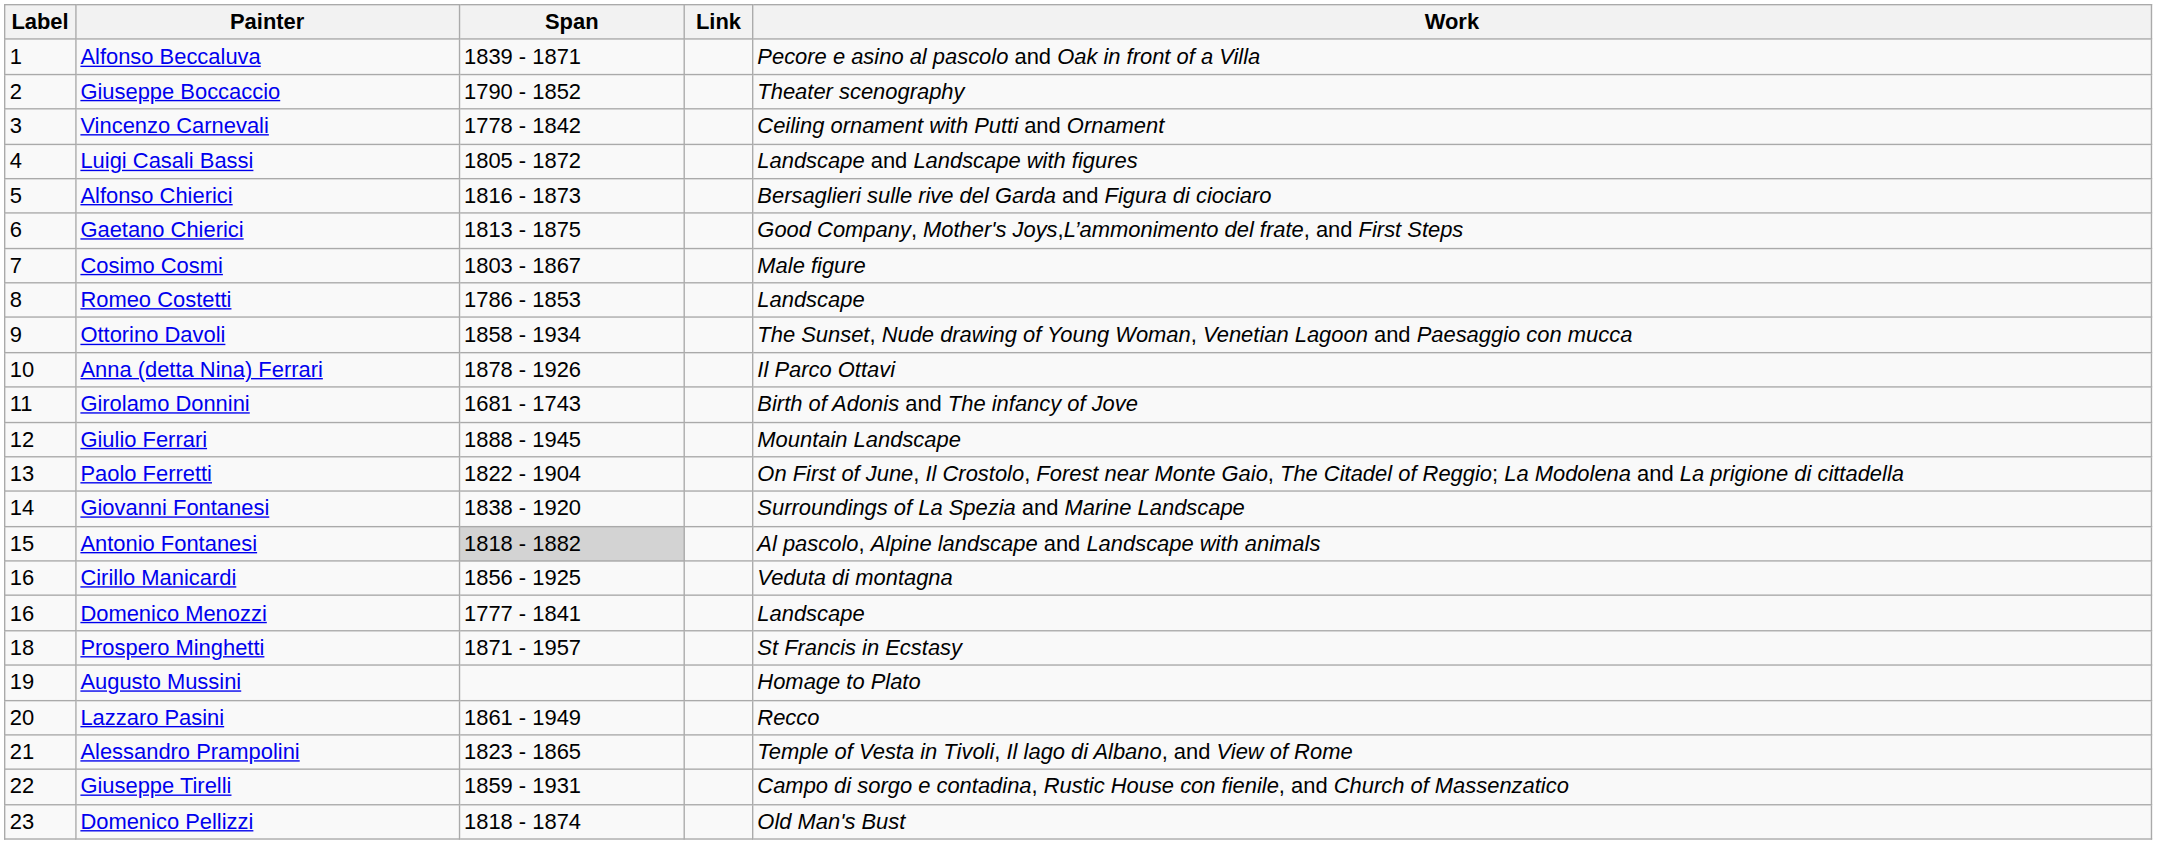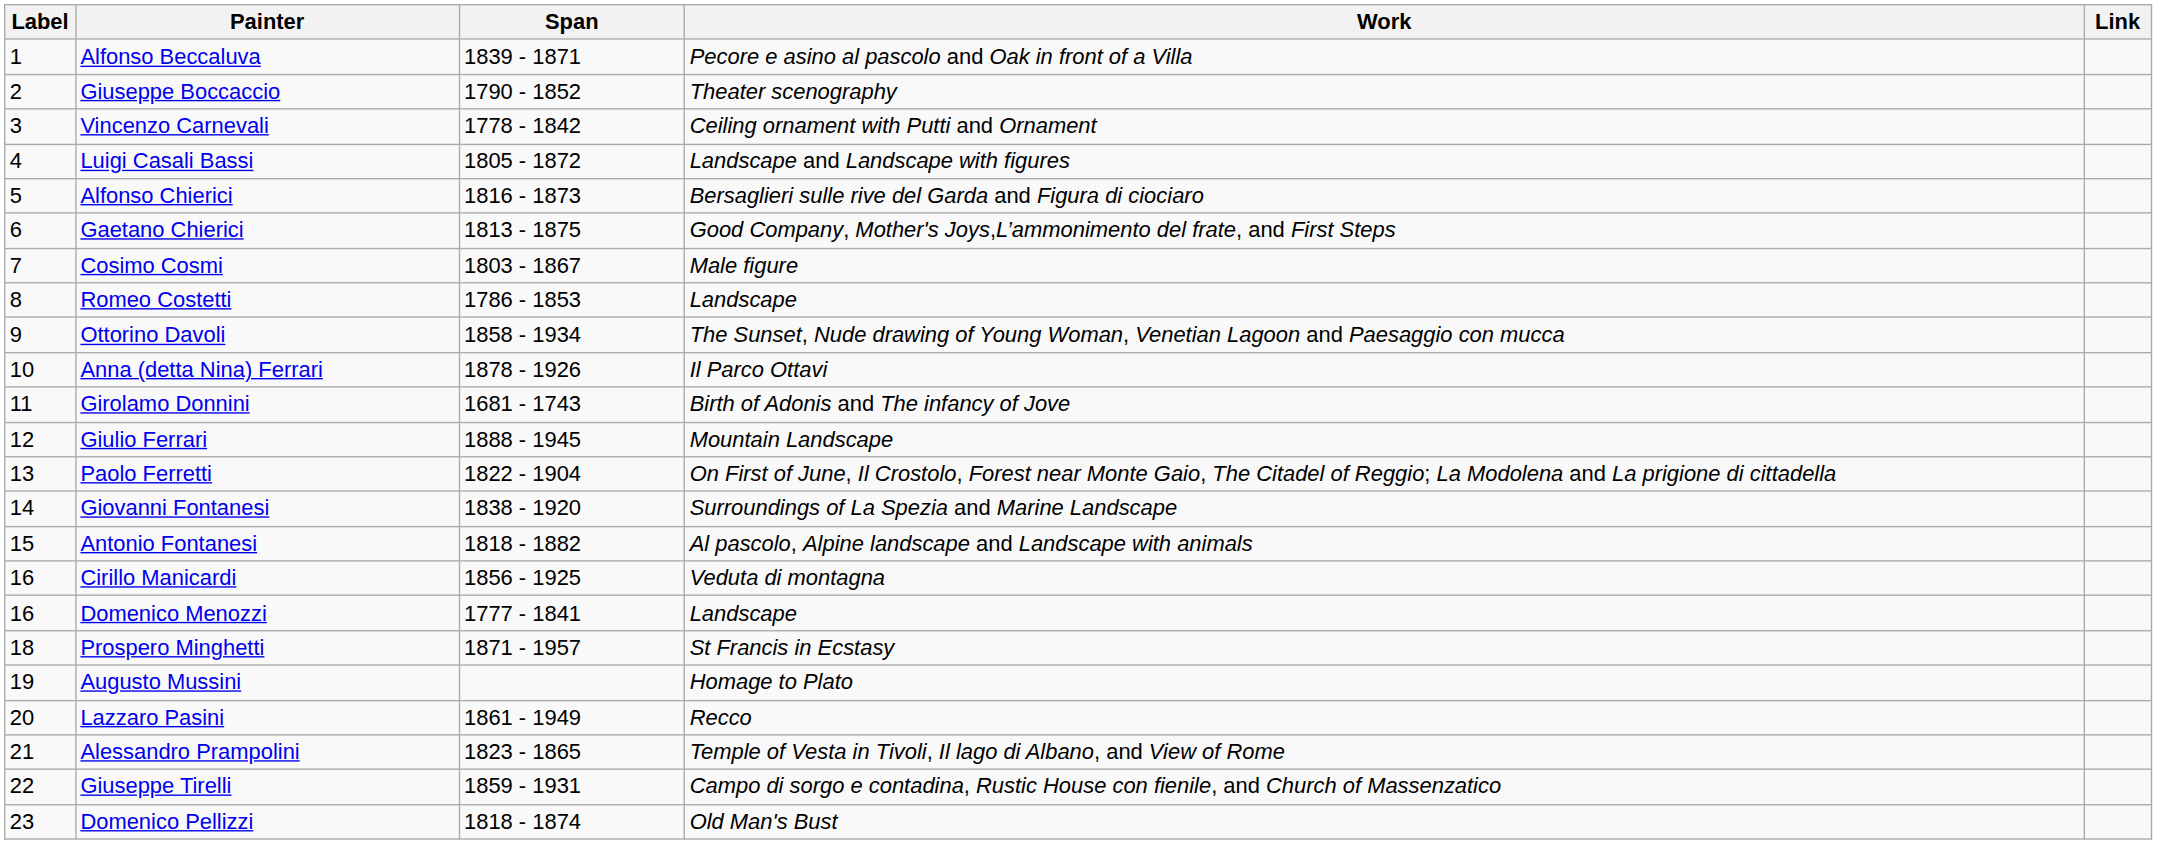columns swapped: Work <-> Link
Antonio Fontanesi | Span: lightgrey background -> no background
